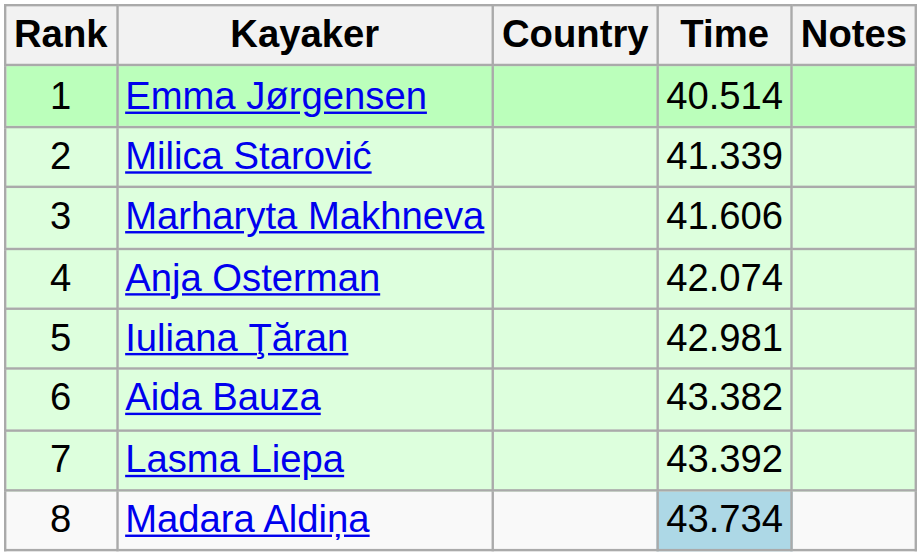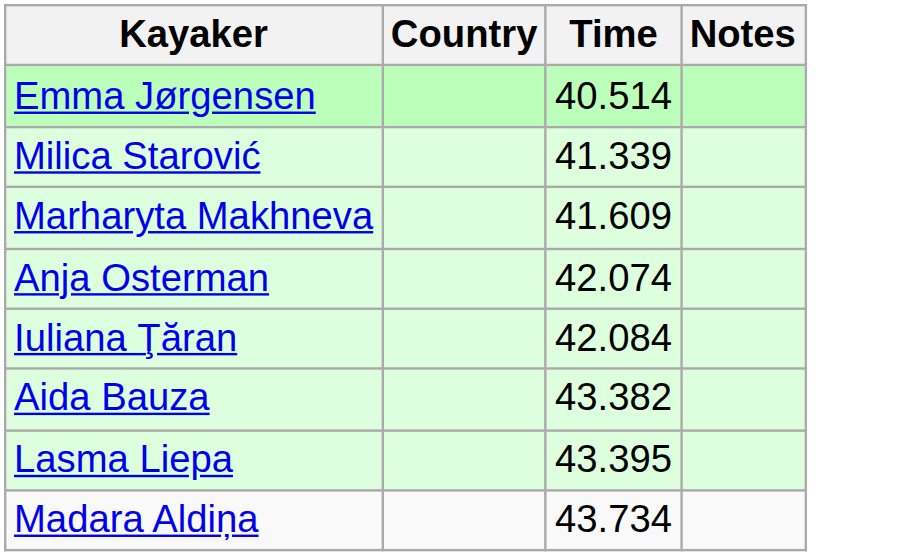- column: Rank | 1 | 2 | 3 | 4 | 5 | 6 | 7 | 8
Marharyta Makhneva | Time: 41.606 -> 41.609
Iuliana Ţăran | Time: 42.981 -> 42.084
Lasma Liepa | Time: 43.392 -> 43.395
Madara Aldiņa | Time: lightblue background -> no background
